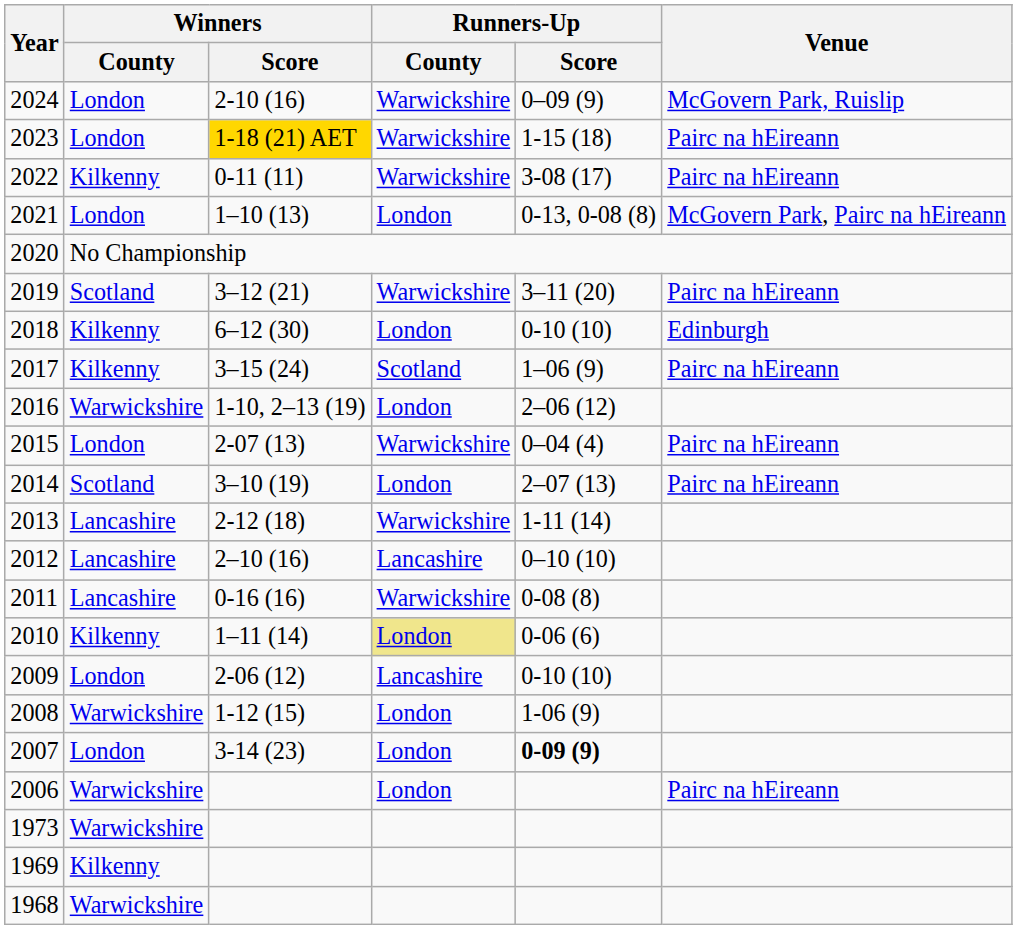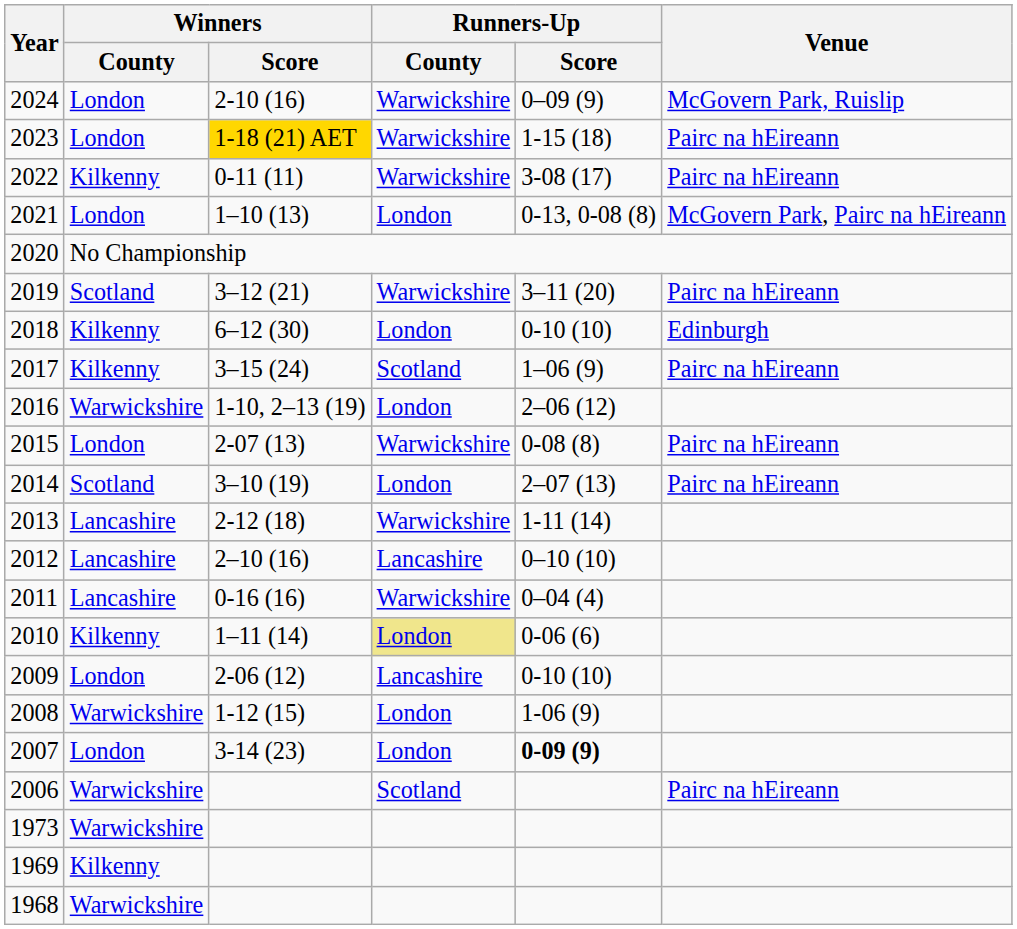2015 | Runners-Up / Score: 0–04 (4) -> 0-08 (8)
2011 | Runners-Up / Score: 0-08 (8) -> 0–04 (4)
2006 | Runners-Up / County: London -> Scotland
